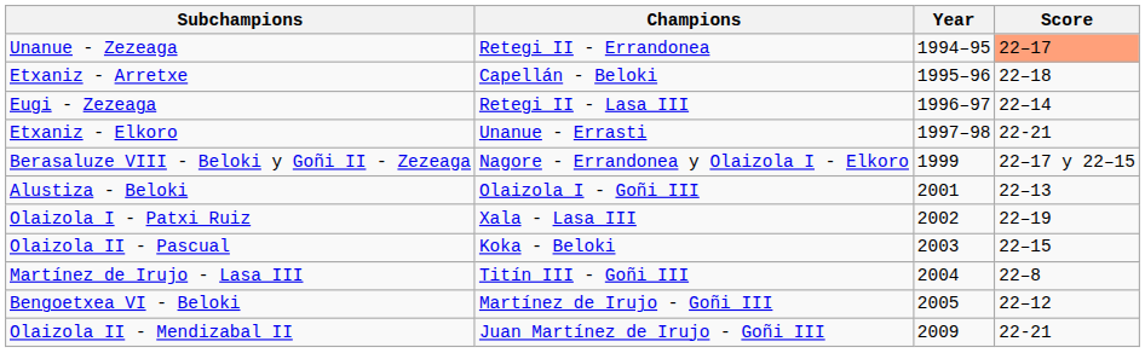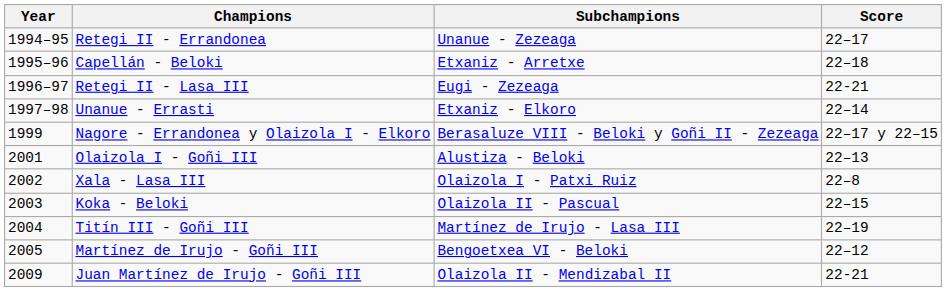columns swapped: Year <-> Subchampions
Retegi II - Errandonea | Score: lightsalmon background -> no background
Retegi II - Lasa III | Score: 22–14 -> 22-21
Unanue - Errasti | Score: 22-21 -> 22–14
Xala - Lasa III | Score: 22–19 -> 22–8
Titín III - Goñi III | Score: 22–8 -> 22–19
